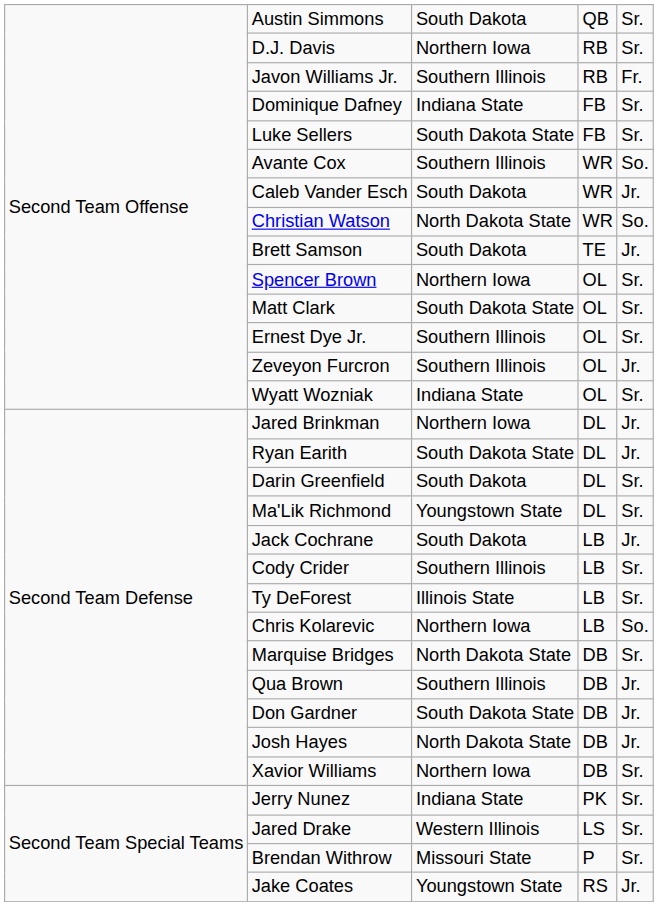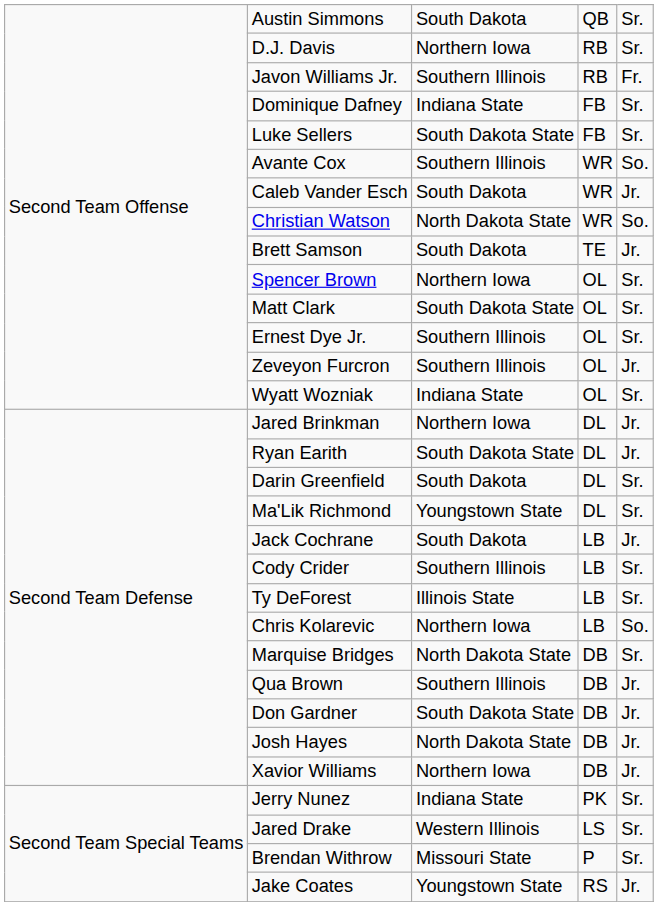Xavior Williams | column 5: Sr. -> Jr.
